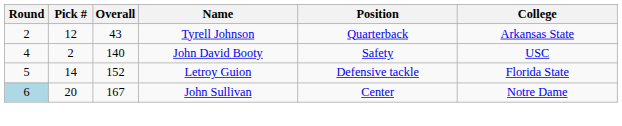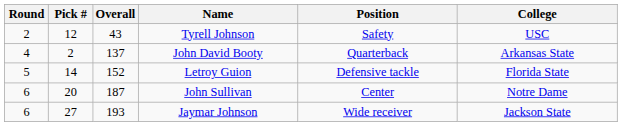Tyrell Johnson | Position: Quarterback -> Safety
Tyrell Johnson | College: Arkansas State -> USC
John David Booty | Overall: 140 -> 137
John David Booty | Position: Safety -> Quarterback
John David Booty | College: USC -> Arkansas State
John Sullivan | Round: lightblue background -> no background
John Sullivan | Overall: 167 -> 187
+ row: 6 | 27 | 193 | Jaymar Johnson | Wide receiver | Jackson State
